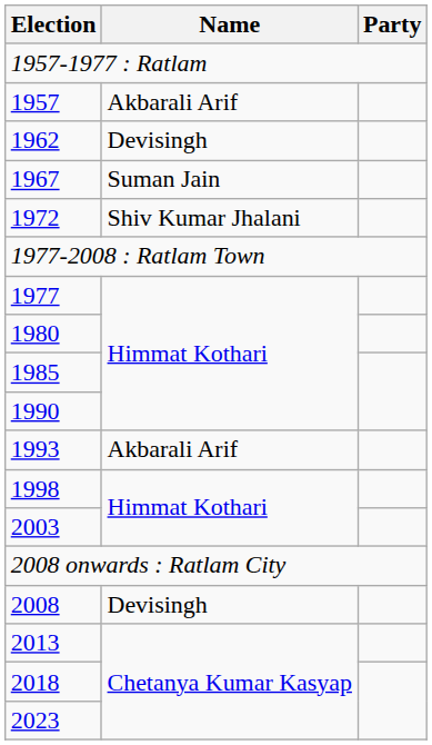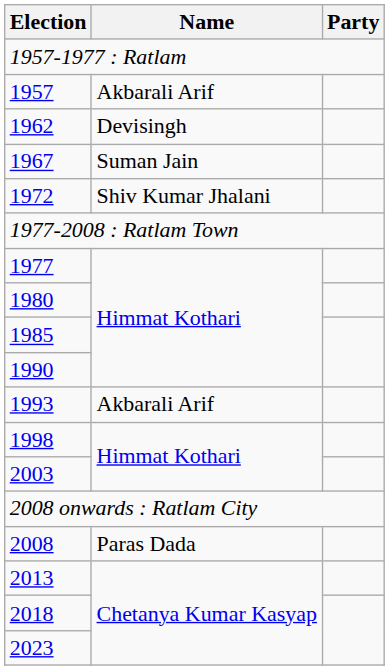2008 | Name: Devisingh -> Paras Dada
